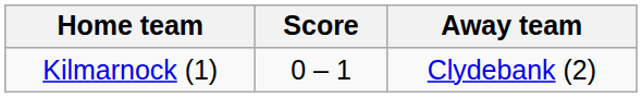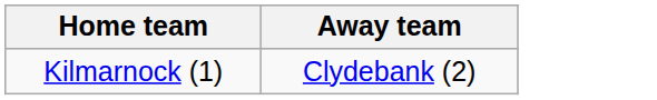- column: Score | 0 – 1
